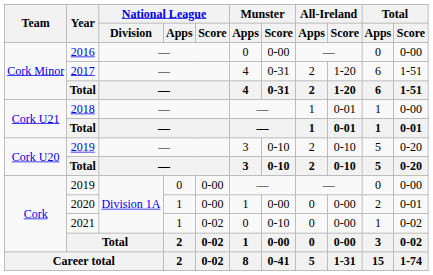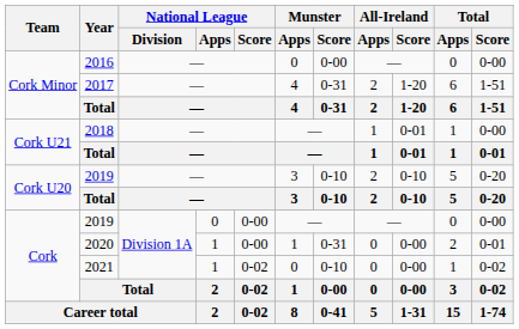2020 | Munster / Score: 0-00 -> 0-31
